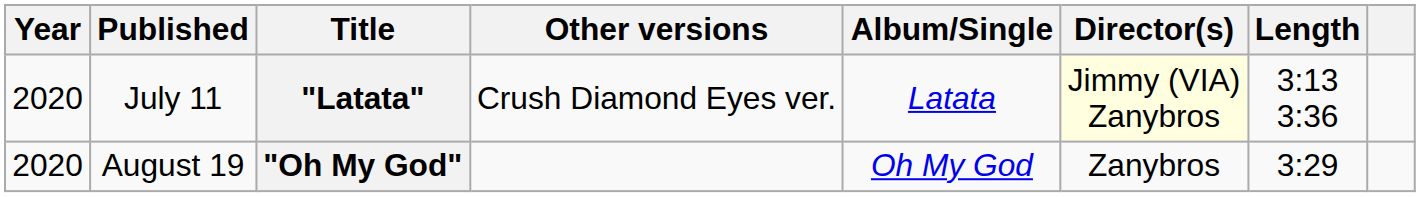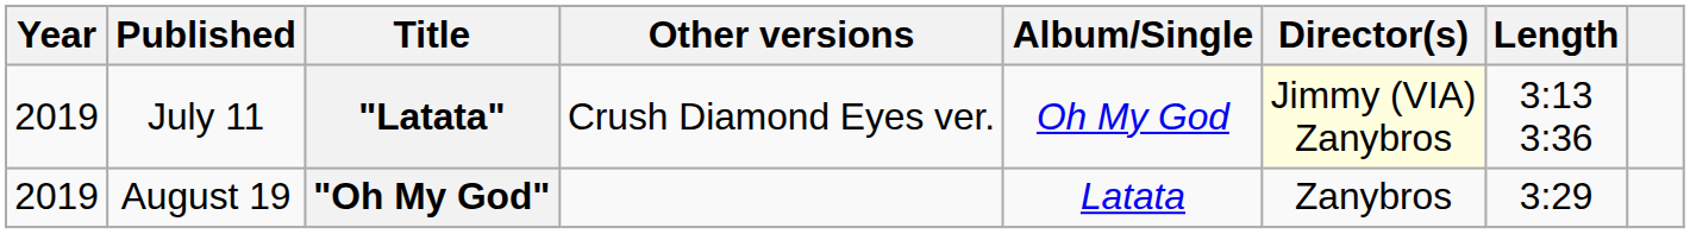"Latata" | Year: 2020 -> 2019
"Latata" | Album/Single: Latata -> Oh My God
"Oh My God" | Year: 2020 -> 2019
"Oh My God" | Album/Single: Oh My God -> Latata
